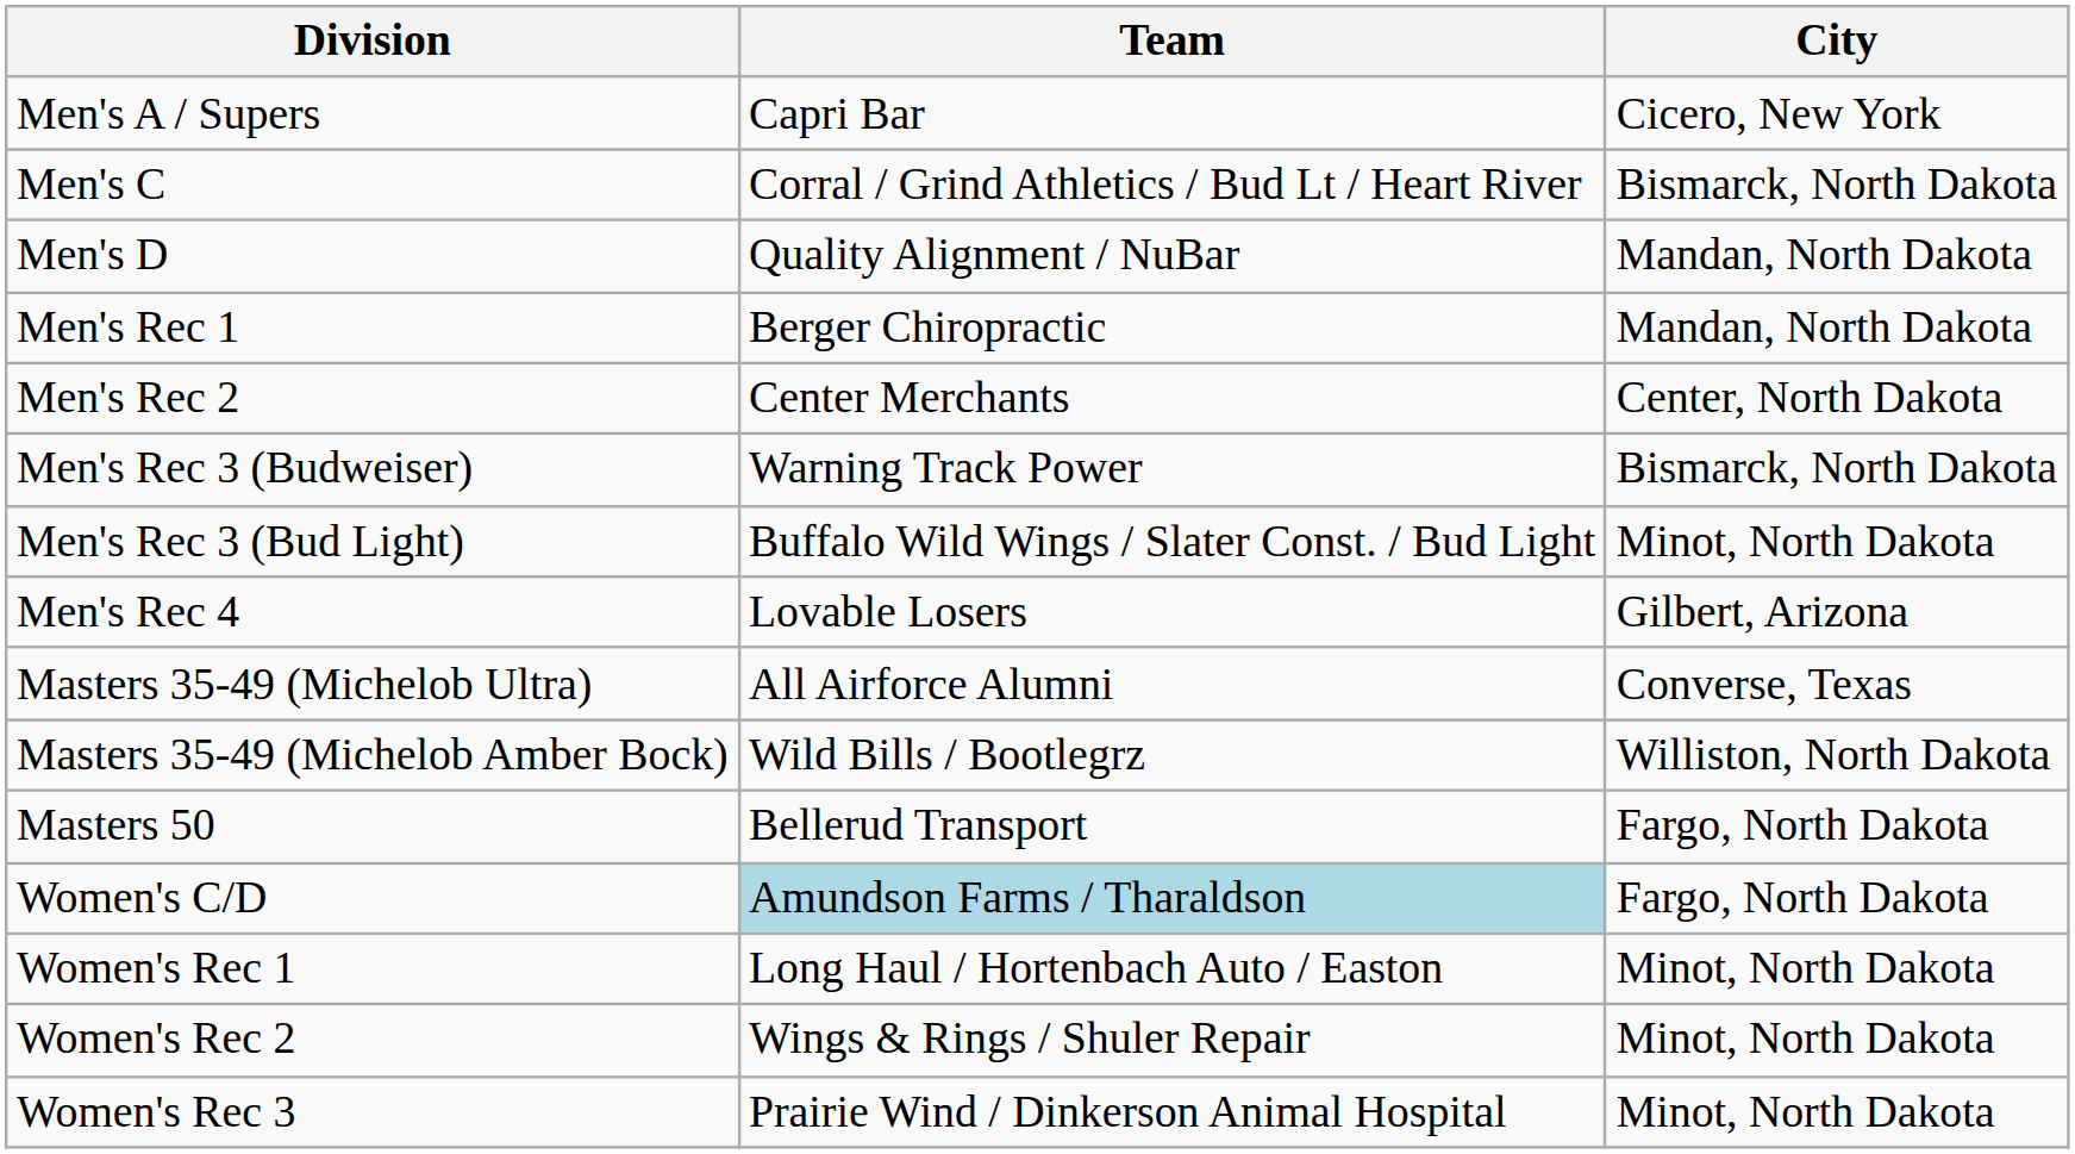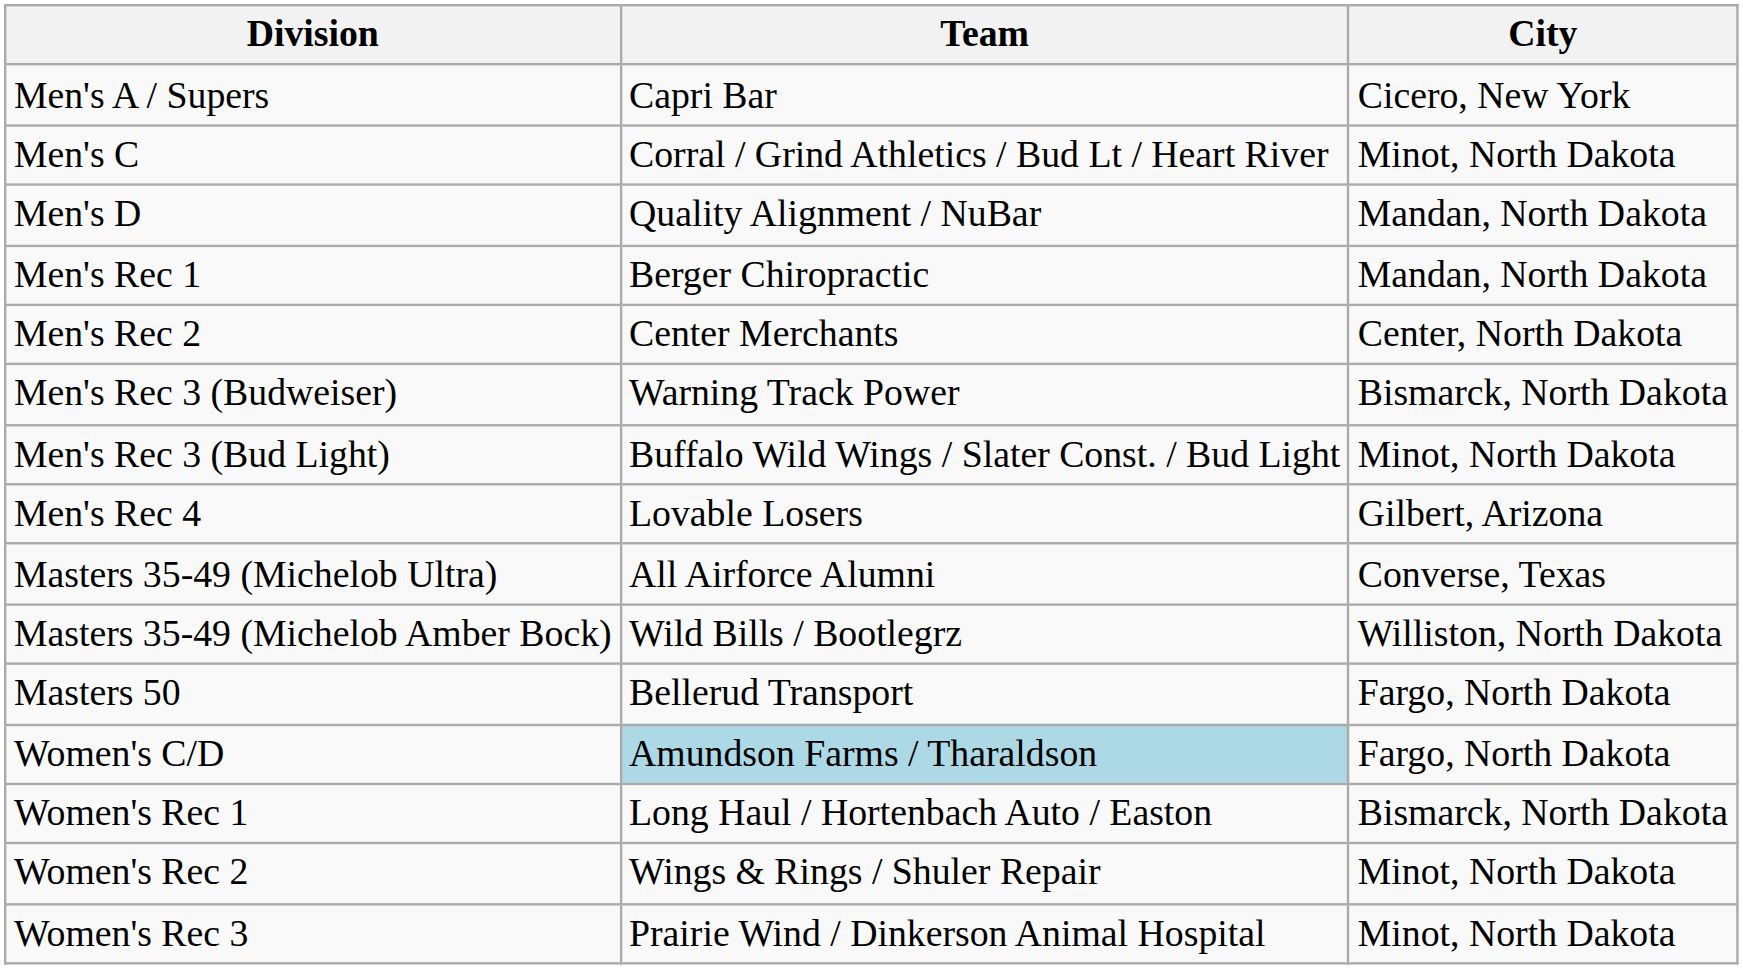Men's C | City: Bismarck, North Dakota -> Minot, North Dakota
Women's Rec 1 | City: Minot, North Dakota -> Bismarck, North Dakota
